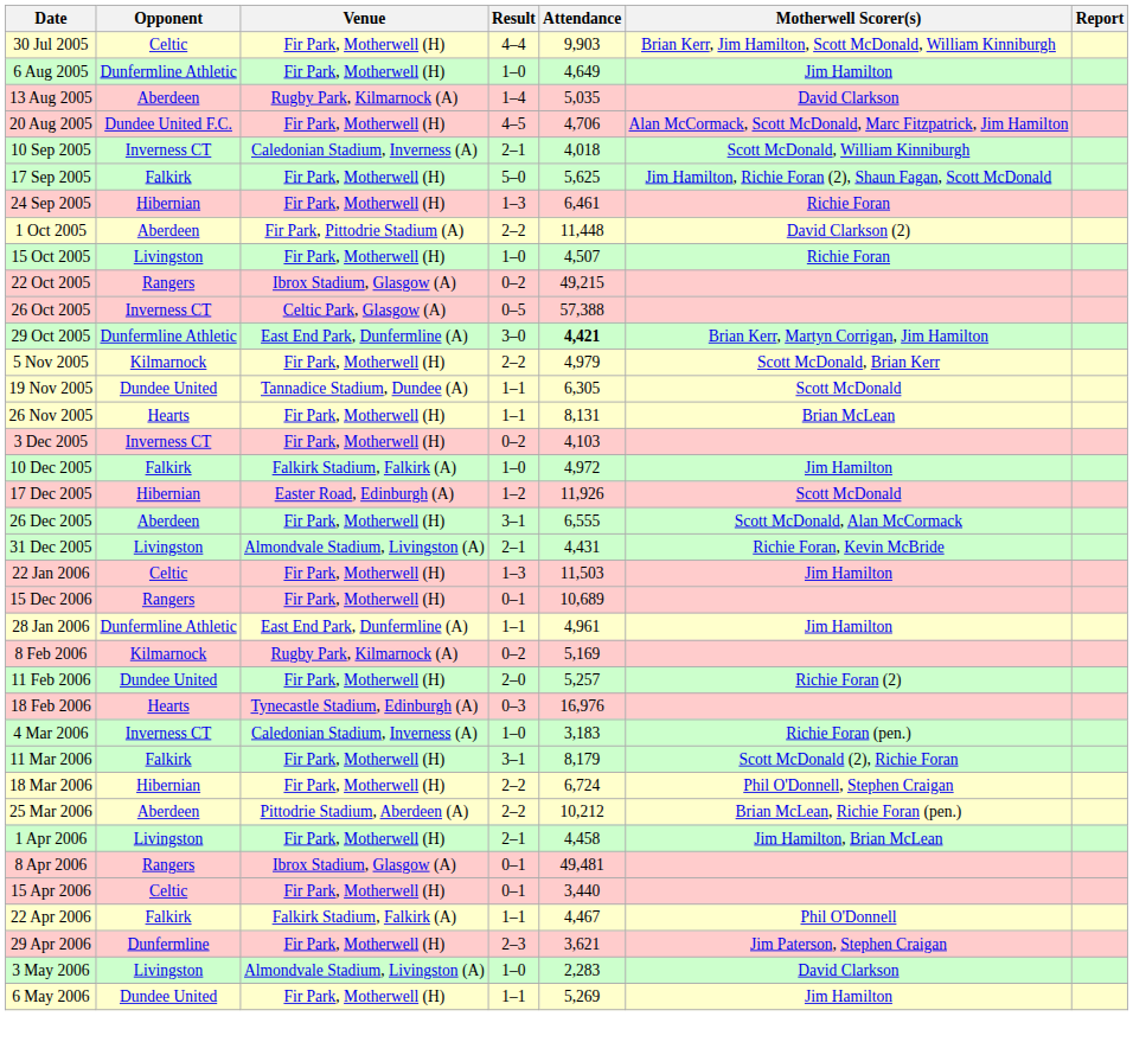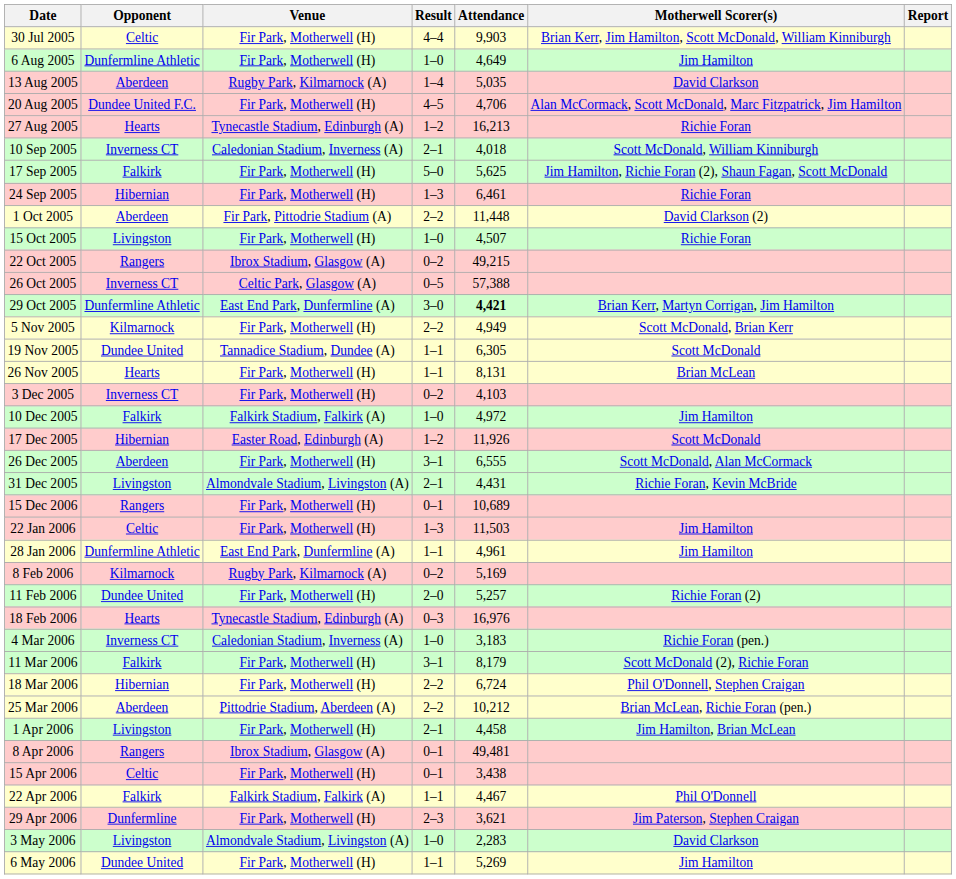+ row: 27 Aug 2005 | Hearts | Tynecastle Stadium, Edinburgh (A) | 1–2 | 16,213 | Richie Foran
5 Nov 2005 | Attendance: 4,979 -> 4,949
rows swapped: 15 Dec 2006 <-> 22 Jan 2006
15 Apr 2006 | Attendance: 3,440 -> 3,438
